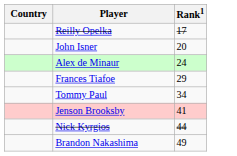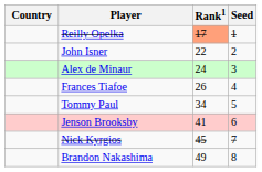+ column: Seed | 1 | 2 | 3 | 4 | 5 | 6 | 7 | 8
Reilly Opelka | Rank1: no background -> lightsalmon background
John Isner | Rank1: 20 -> 22
Frances Tiafoe | Rank1: 29 -> 26
Nick Kyrgios | Rank1: 44 -> 45
